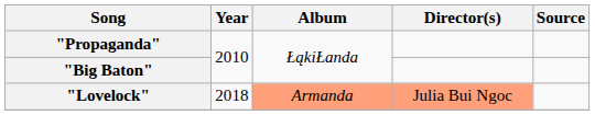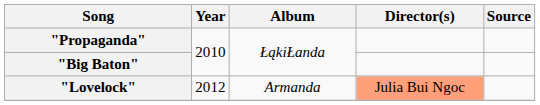"Lovelock" | Year: 2018 -> 2012
"Lovelock" | Album: lightsalmon background -> no background
